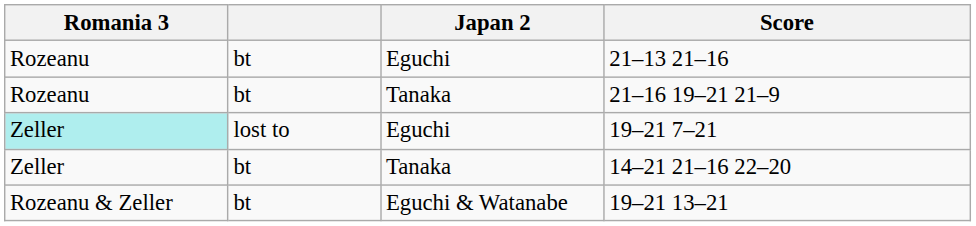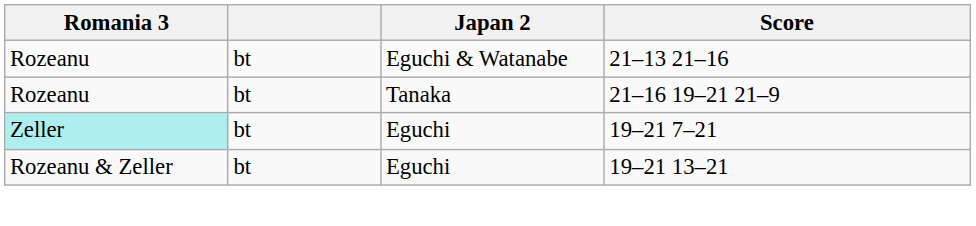21–13 21–16 | Japan 2: Eguchi -> Eguchi & Watanabe
19–21 7–21 | column 2: lost to -> bt
- row: Zeller | bt | Tanaka | 14–21 21–16 22–20
19–21 13–21 | Japan 2: Eguchi & Watanabe -> Eguchi
